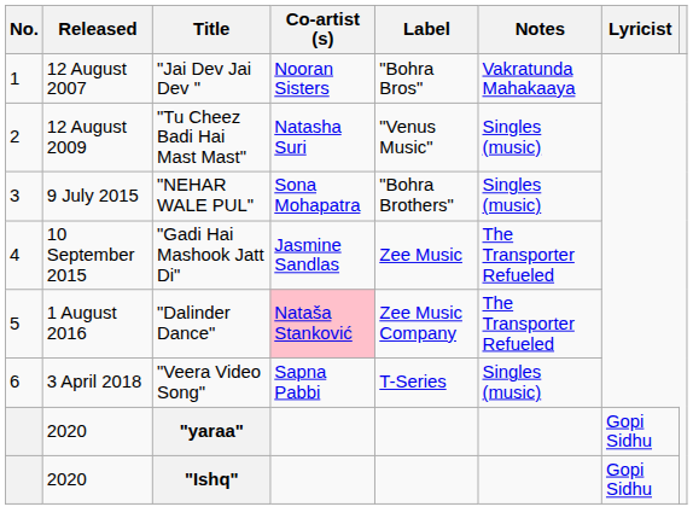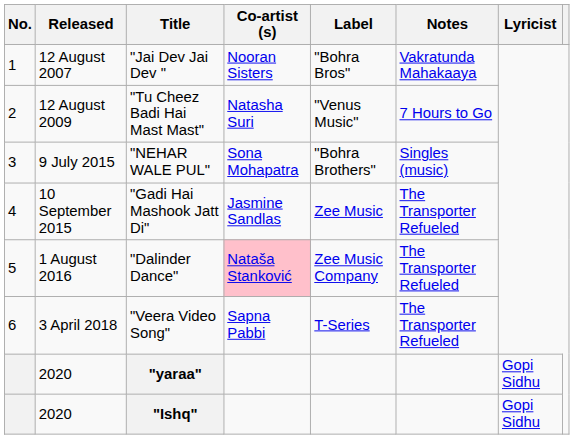"Tu Cheez Badi Hai Mast Mast" | Notes: Singles (music) -> 7 Hours to Go
"Veera Video Song" | Notes: Singles (music) -> The Transporter Refueled
